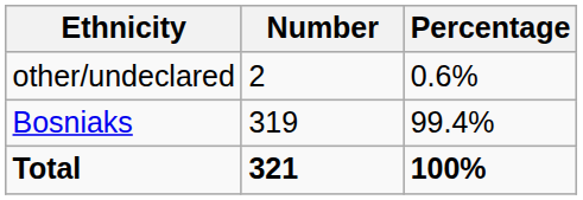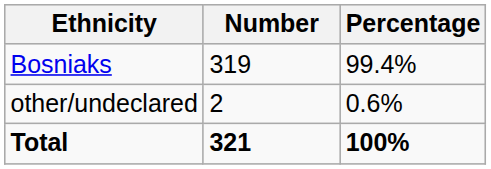rows swapped: Bosniaks <-> other/undeclared
